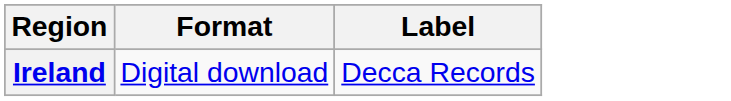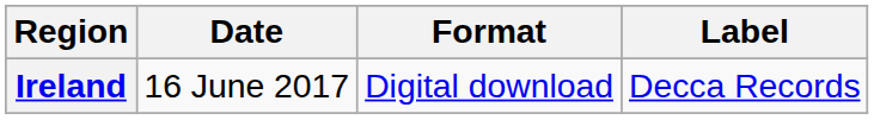+ column: Date | 16 June 2017
